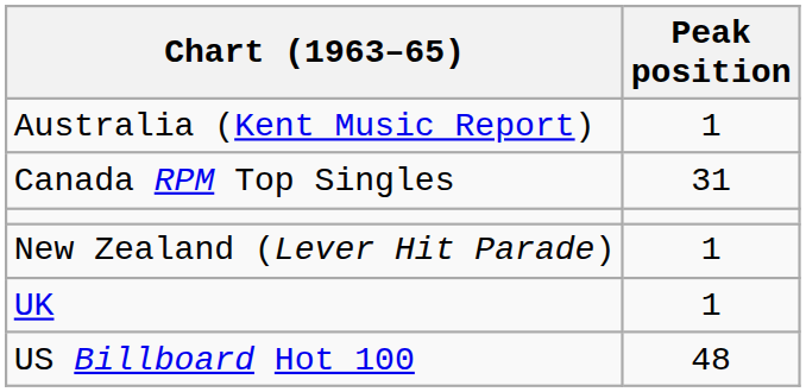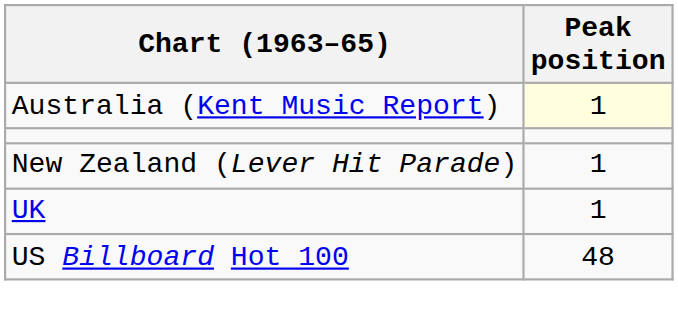Australia (Kent Music Report) | Peak position: no background -> lightyellow background
- row: Canada RPM Top Singles | 31
